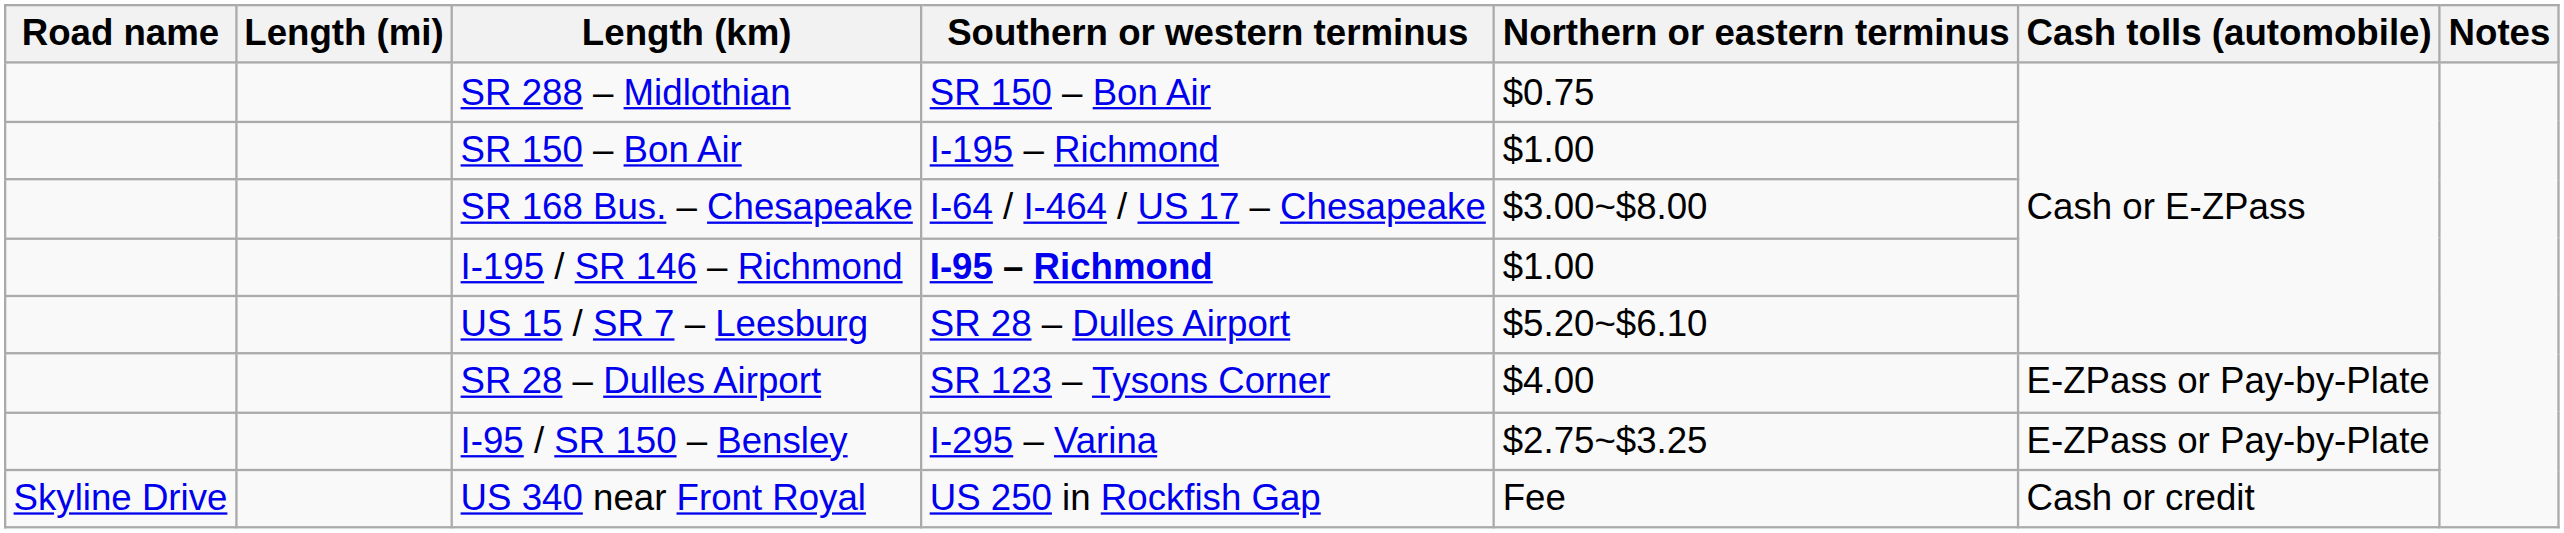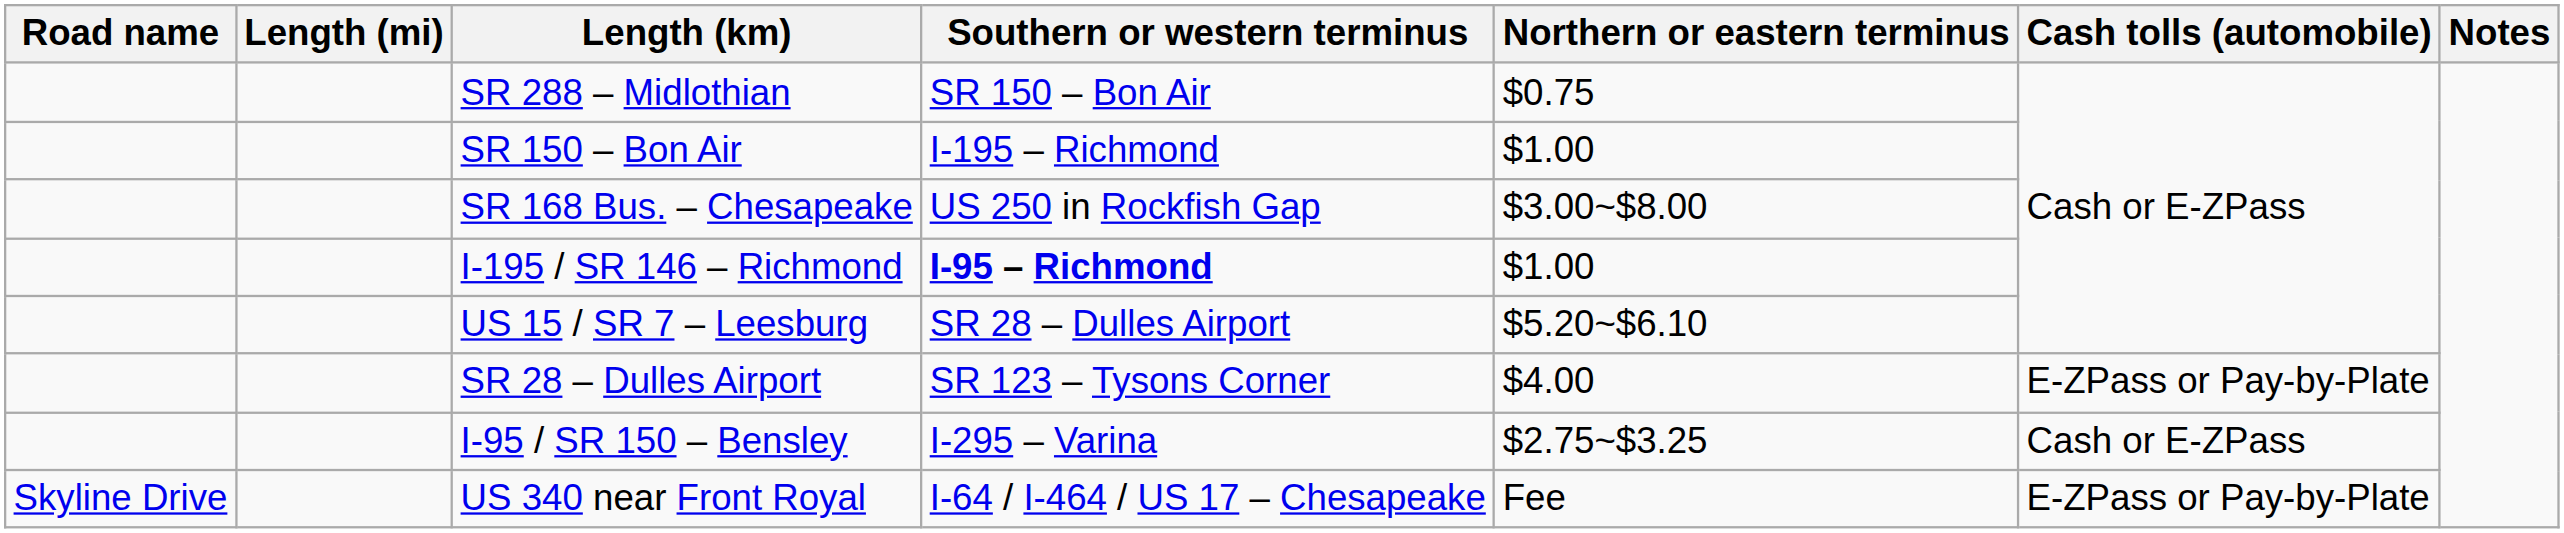SR 168 Bus. – Chesapeake | Southern or western terminus: I-64 / I-464 / US 17 – Chesapeake -> US 250 in Rockfish Gap
I-95 / SR 150 – Bensley | Cash tolls (automobile): E-ZPass or Pay-by-Plate -> Cash or E-ZPass
US 340 near Front Royal | Southern or western terminus: US 250 in Rockfish Gap -> I-64 / I-464 / US 17 – Chesapeake
US 340 near Front Royal | Cash tolls (automobile): Cash or credit -> E-ZPass or Pay-by-Plate
